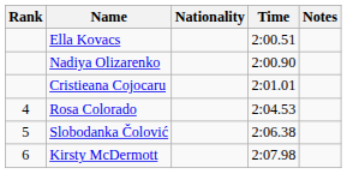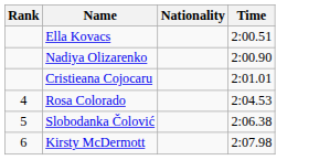- column: Notes
